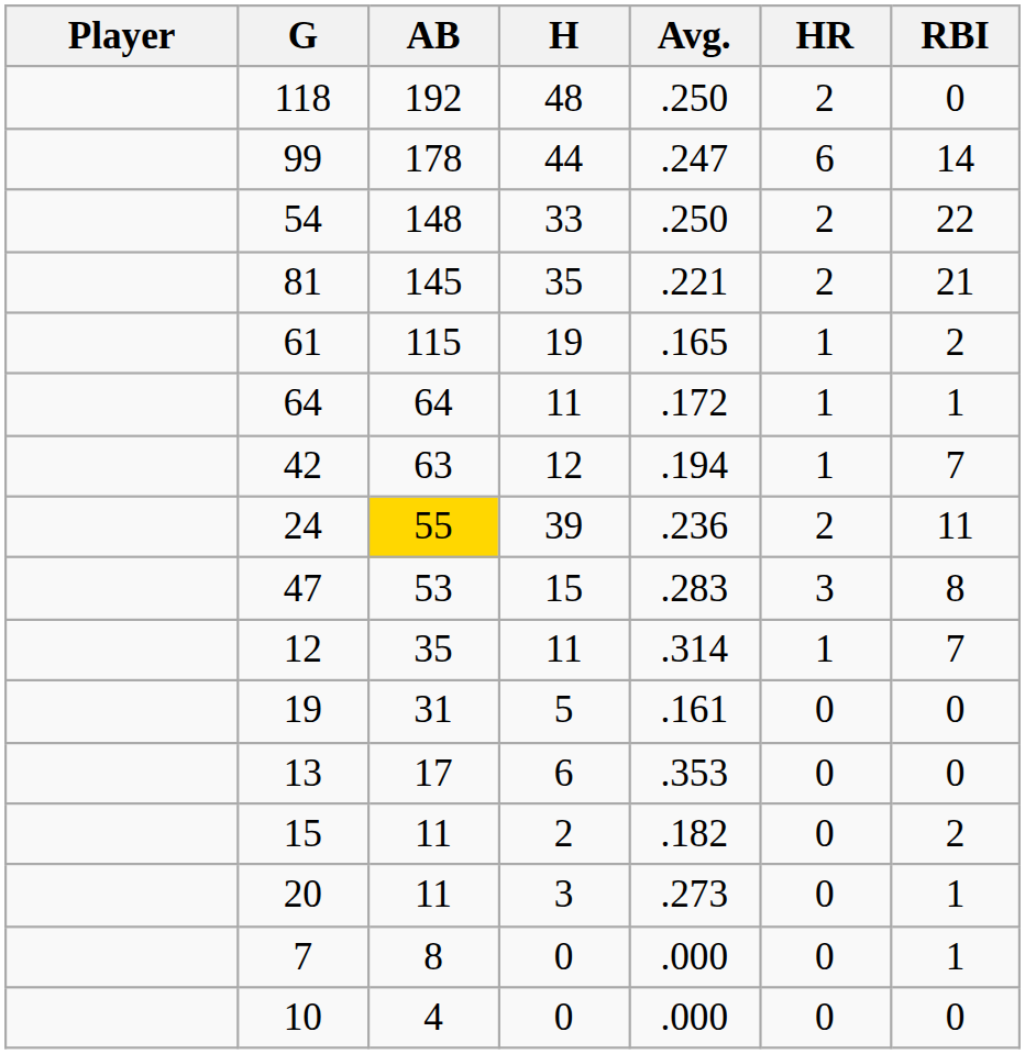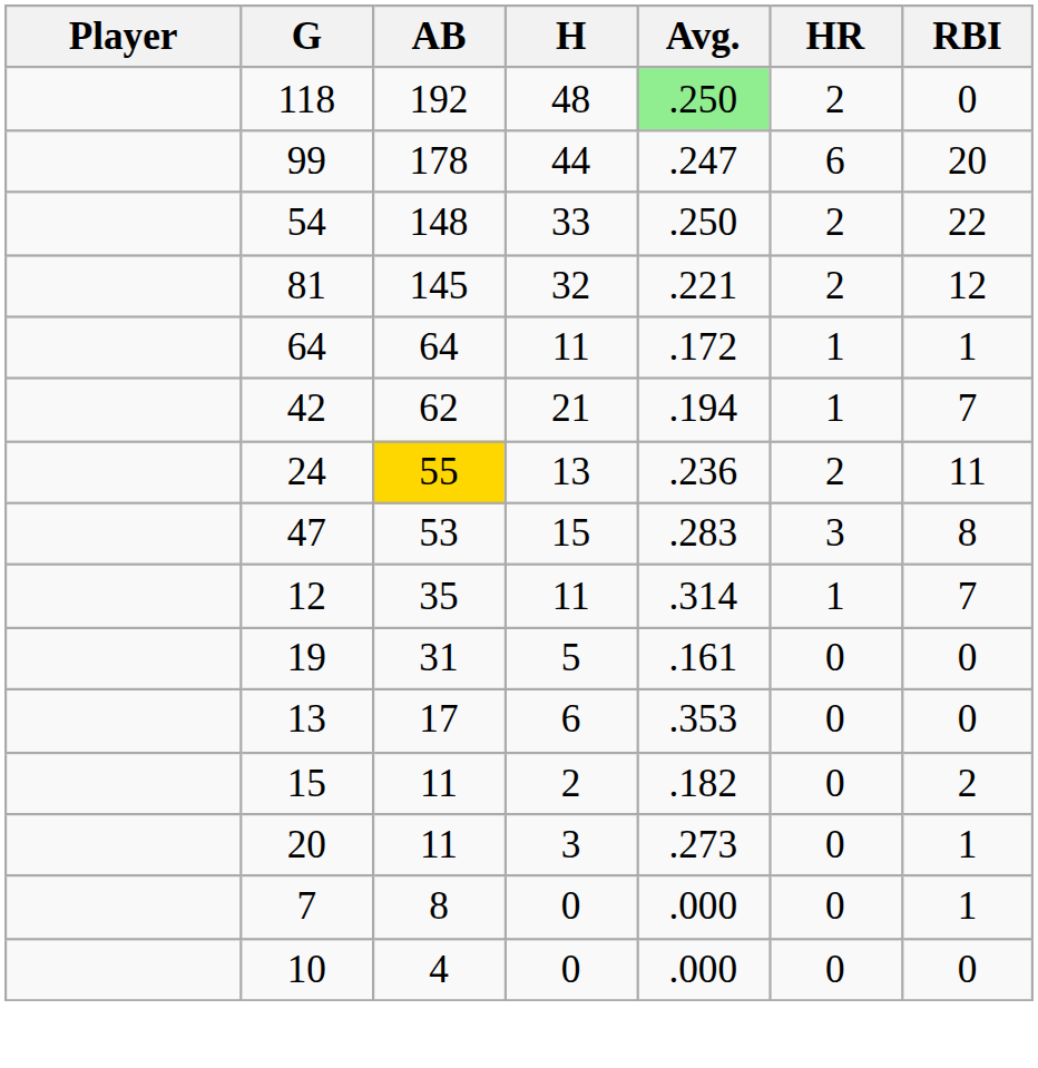118 | Avg.: no background -> lightgreen background
99 | RBI: 14 -> 20
81 | H: 35 -> 32
81 | RBI: 21 -> 12
- row: 61 | 115 | 19 | .165 | 1 | 2
42 | AB: 63 -> 62
42 | H: 12 -> 21
24 | H: 39 -> 13
